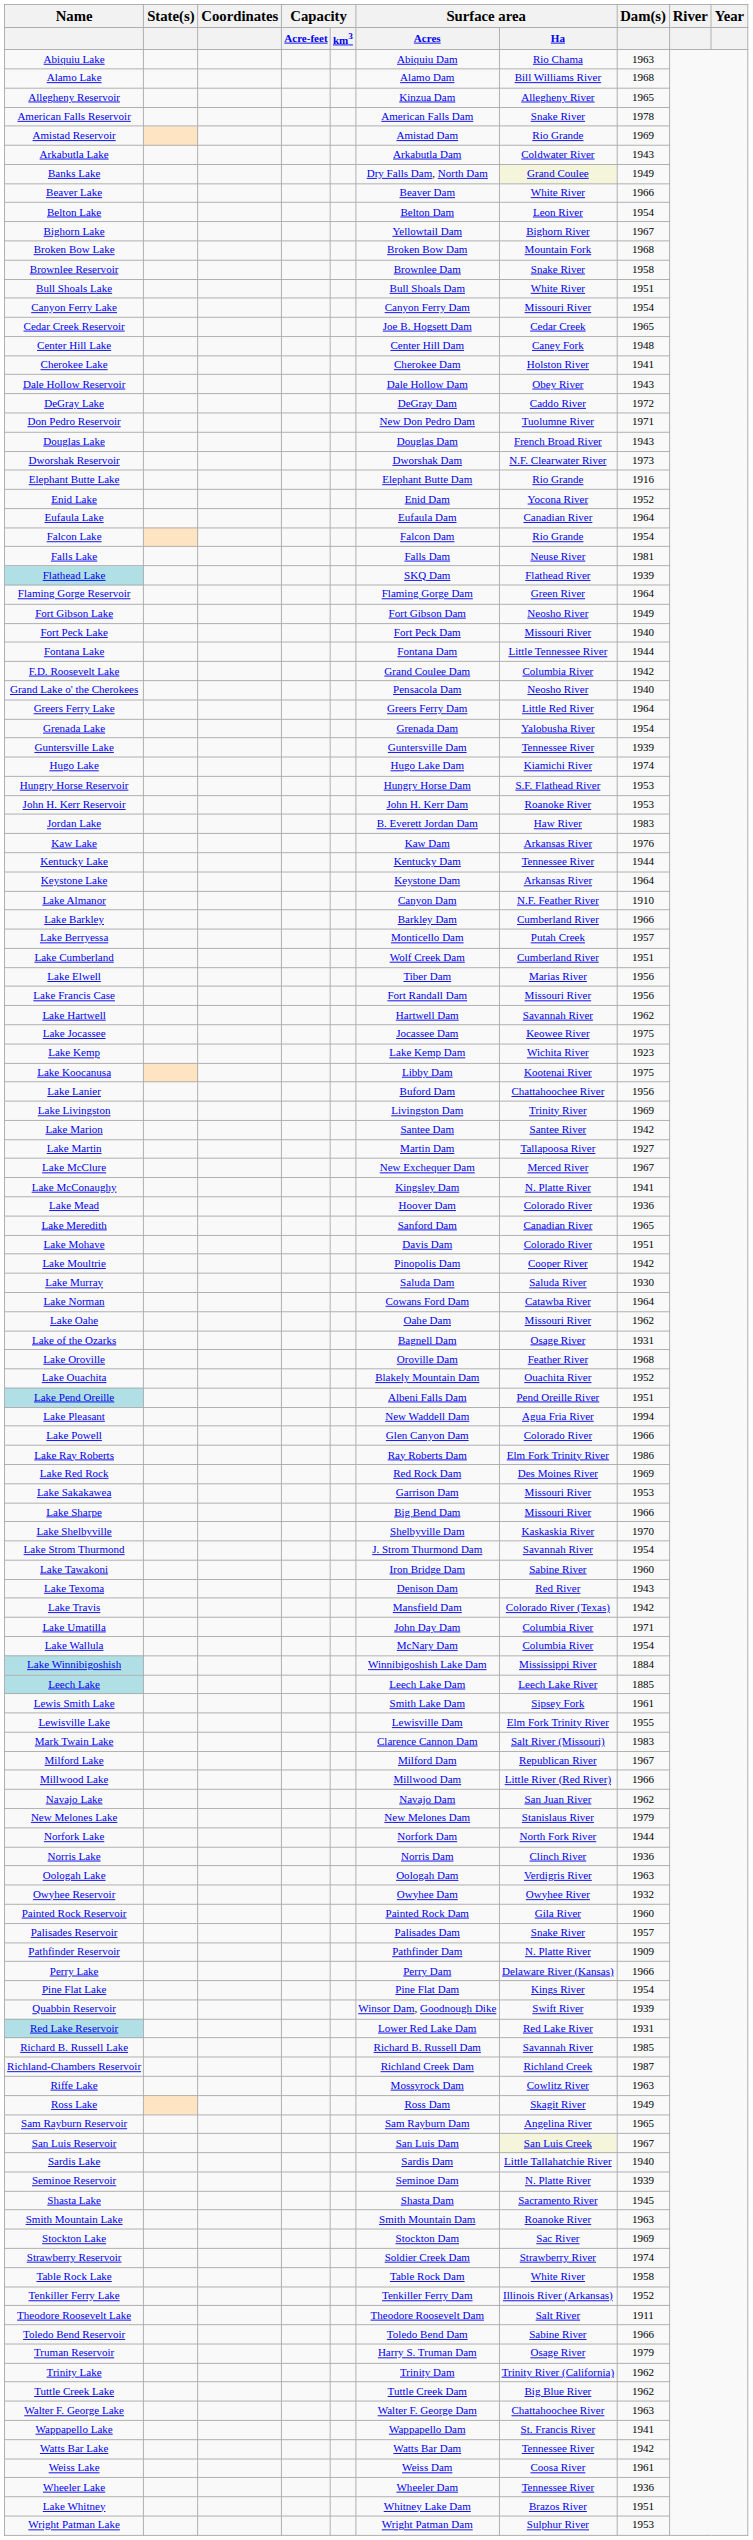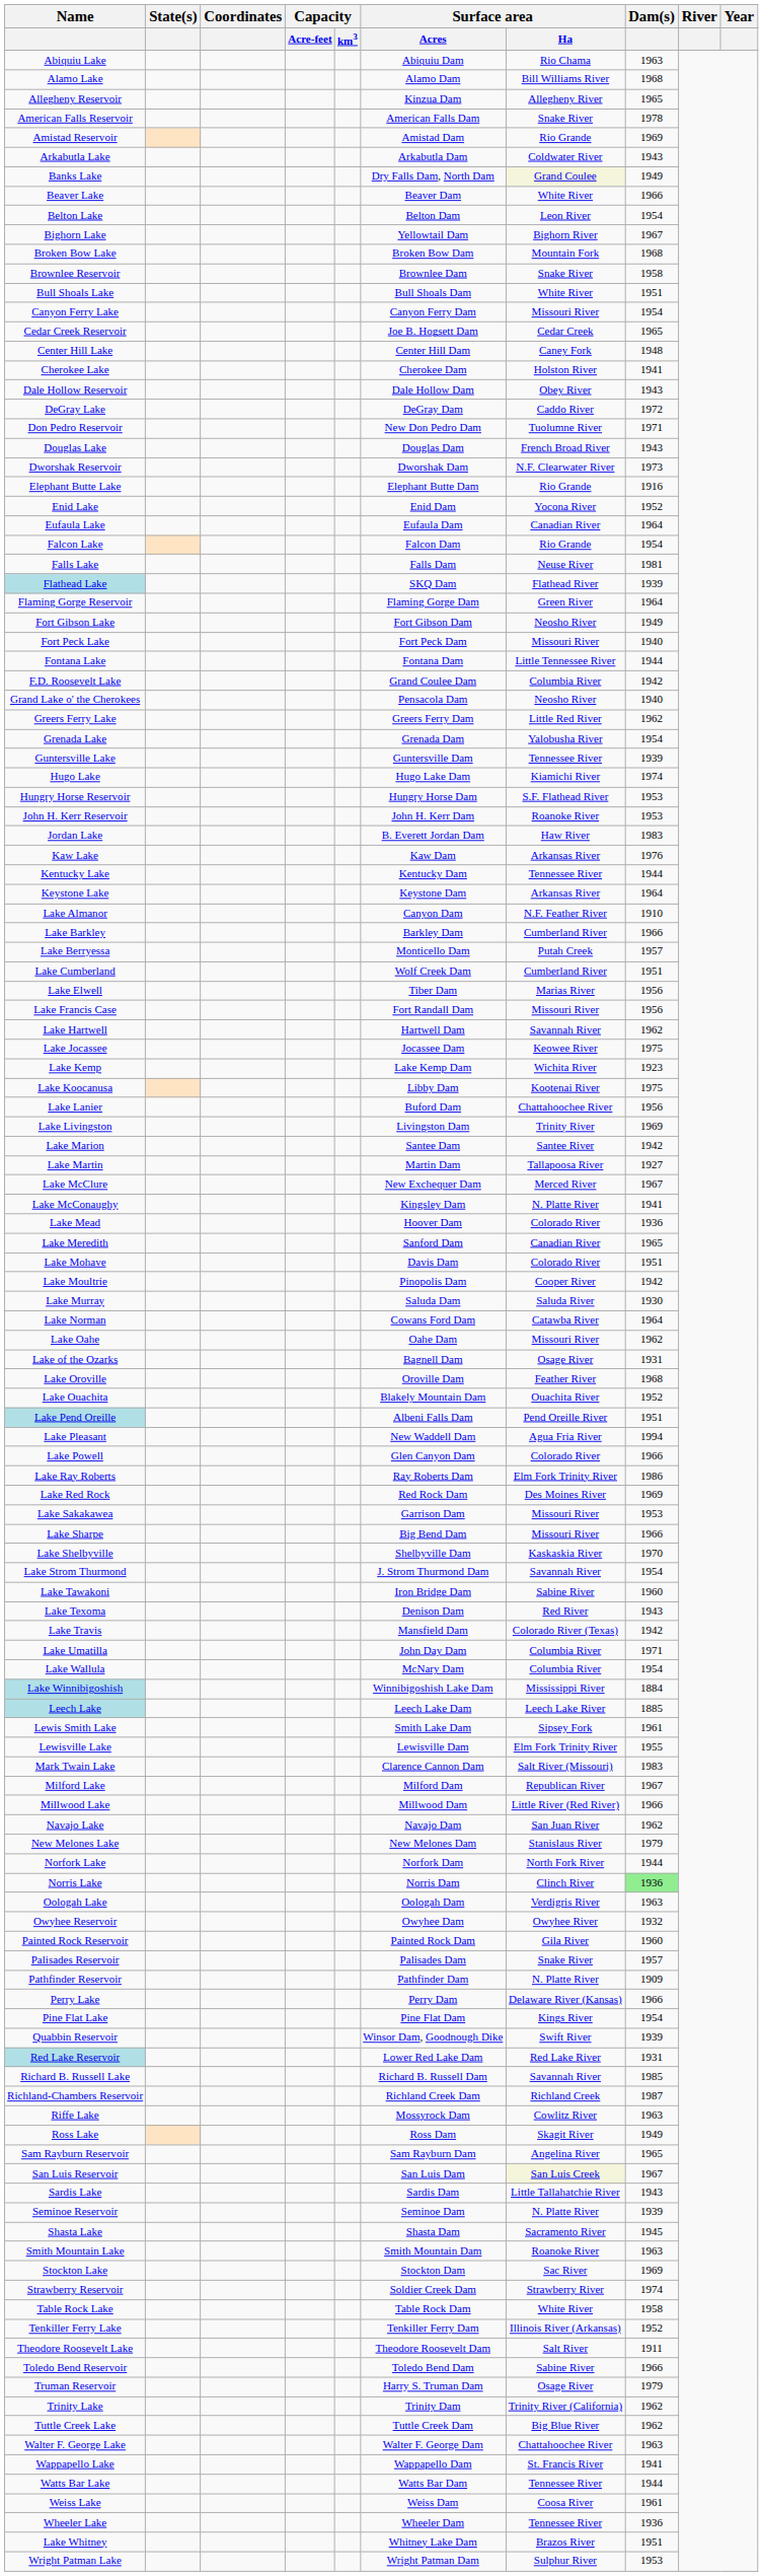Greers Ferry Lake | Dam(s): 1964 -> 1962
Norris Lake | Dam(s): no background -> lightgreen background
Sardis Lake | Dam(s): 1940 -> 1943
Watts Bar Lake | Dam(s): 1942 -> 1944
